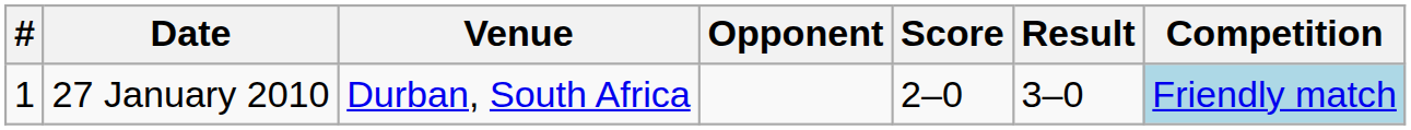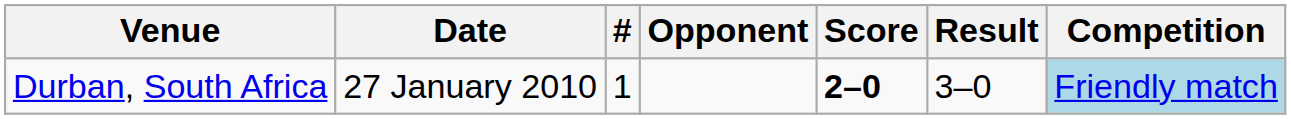columns swapped: # <-> Venue
27 January 2010 | Score: normal -> bold
